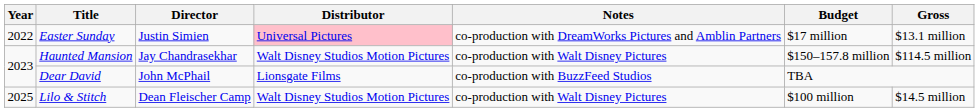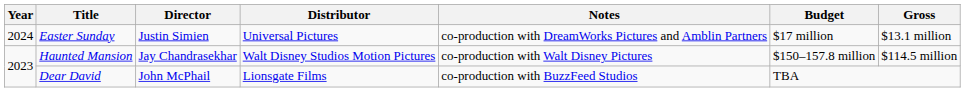Easter Sunday | Year: 2022 -> 2024
Easter Sunday | Distributor: pink background -> no background
- row: 2025 | Lilo & Stitch | Dean Fleischer Camp | Walt Disney Studios Motion Pictures | co-production with Walt Disney Pictures | $100 million | $14.5 million
